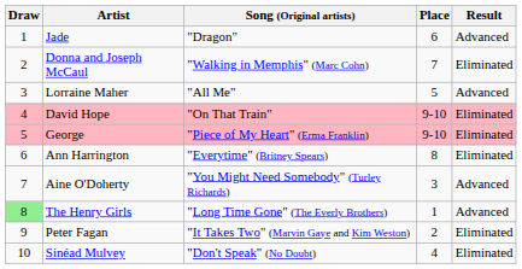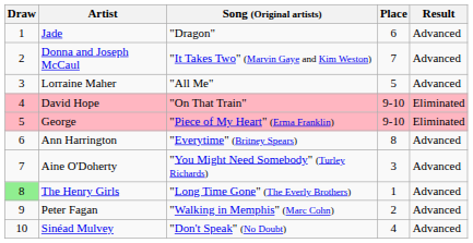Donna and Joseph McCaul | Song (Original artists): "Walking in Memphis" (Marc Cohn) -> "It Takes Two" (Marvin Gaye and Kim Weston)
Donna and Joseph McCaul | Result: Eliminated -> Advanced
Ann Harrington | Result: Eliminated -> Advanced
Peter Fagan | Song (Original artists): "It Takes Two" (Marvin Gaye and Kim Weston) -> "Walking in Memphis" (Marc Cohn)
Peter Fagan | Result: Eliminated -> Advanced
Sinéad Mulvey | Result: Eliminated -> Advanced
